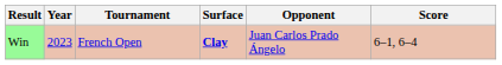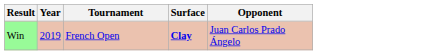- column: Score | 6–1, 6–4
Win | Year: 2023 -> 2019
